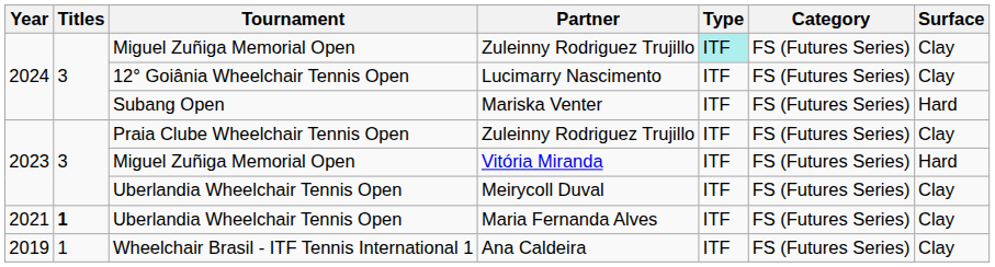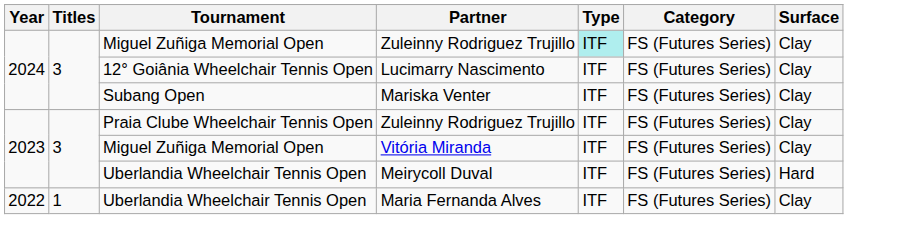Mariska Venter | Surface: Hard -> Clay
Vitória Miranda | Surface: Hard -> Clay
Meirycoll Duval | Surface: Clay -> Hard
Maria Fernanda Alves | Year: 2021 -> 2022
Maria Fernanda Alves | Titles: bold -> normal
- row: 2019 | 1 | Wheelchair Brasil - ITF Tennis International 1 | Ana Caldeira | ITF | FS (Futures Series) | Clay
